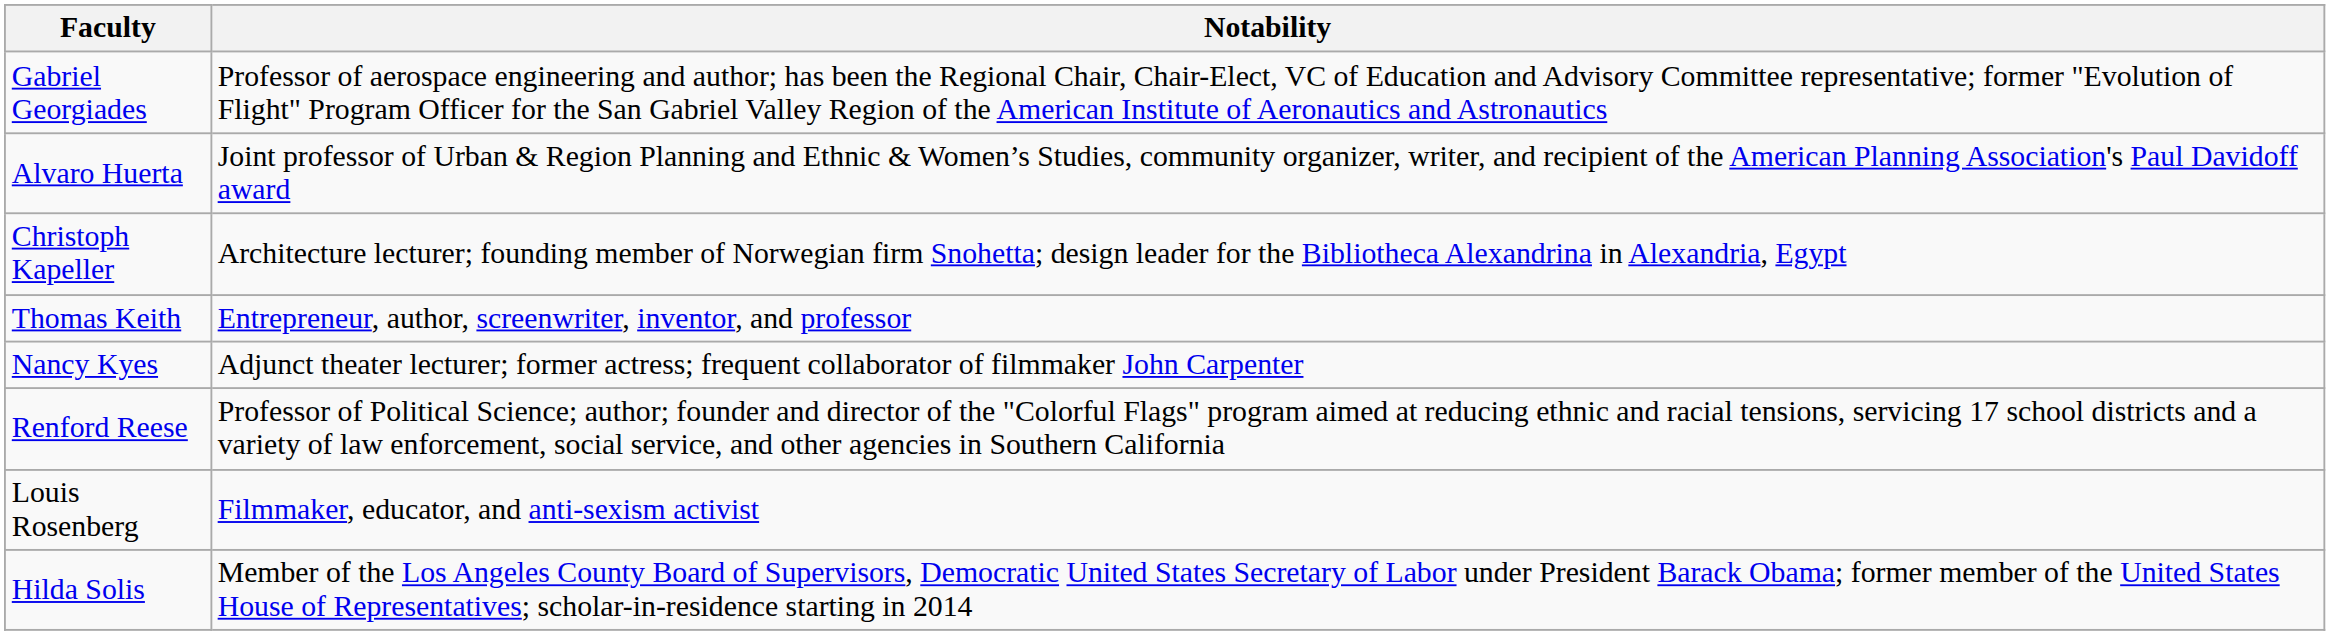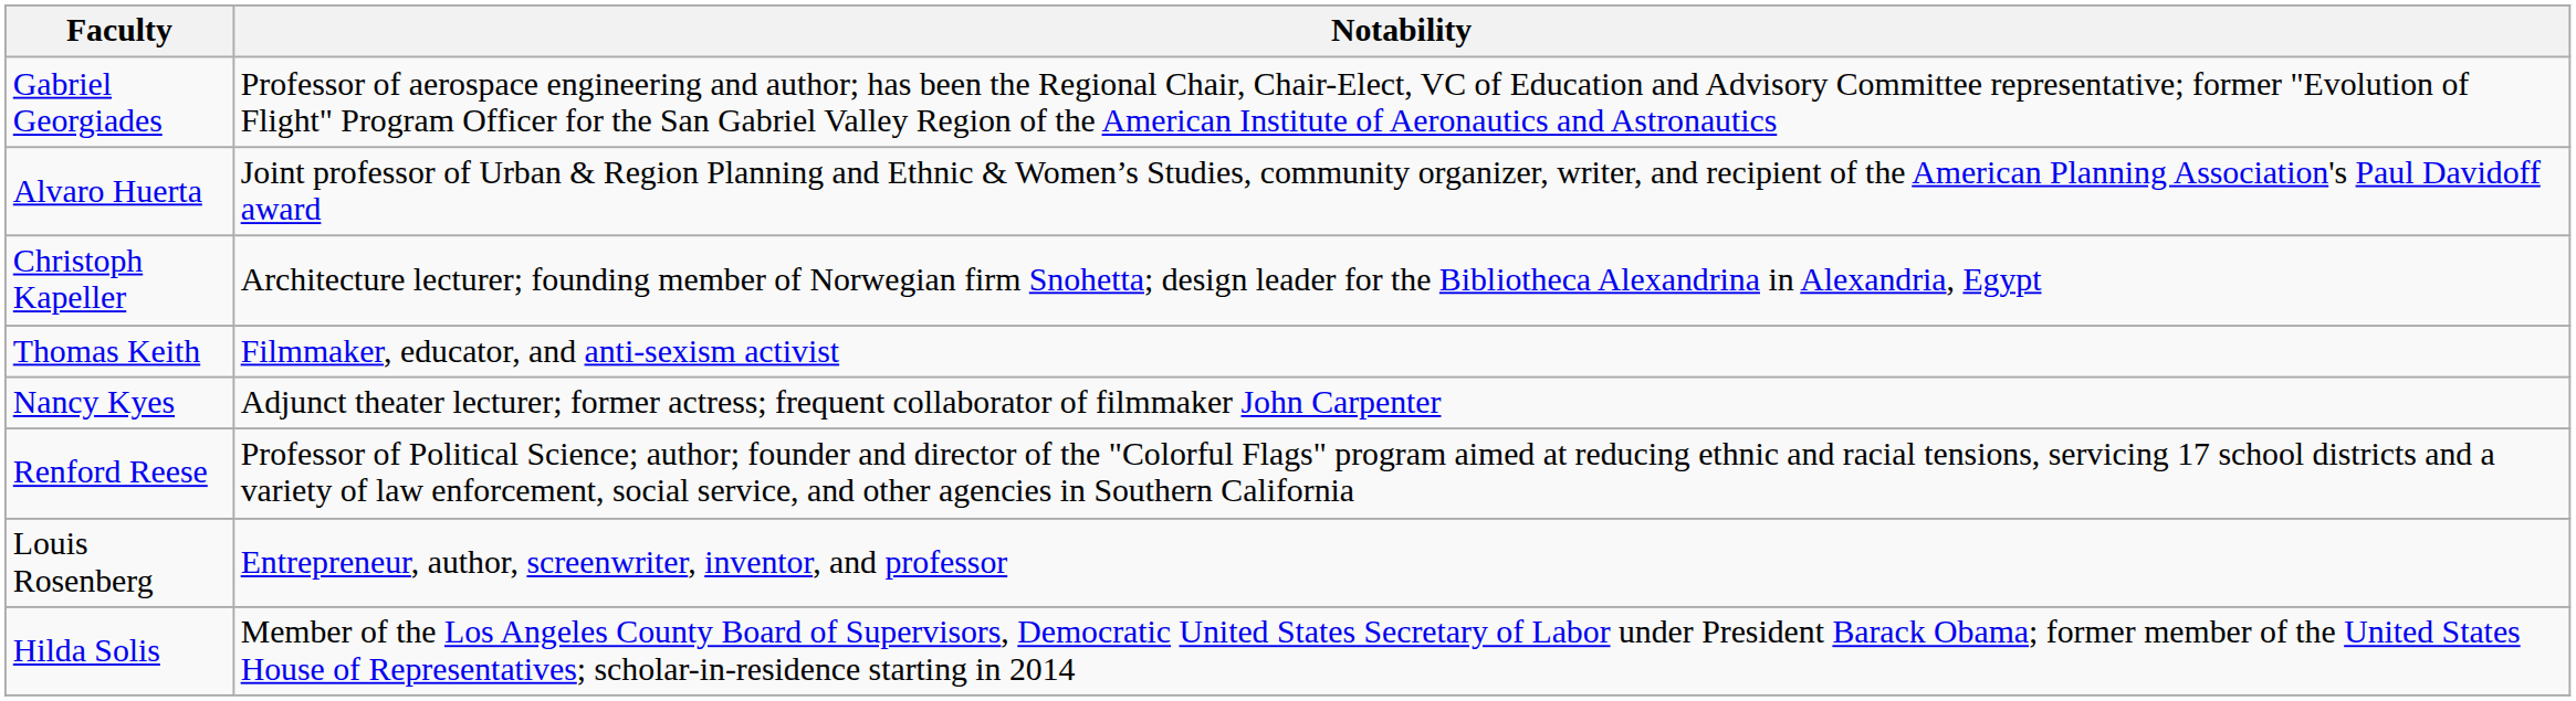Thomas Keith | Notability: Entrepreneur, author, screenwriter, inventor, and professor -> Filmmaker, educator, and anti-sexism activist
Louis Rosenberg | Notability: Filmmaker, educator, and anti-sexism activist -> Entrepreneur, author, screenwriter, inventor, and professor
